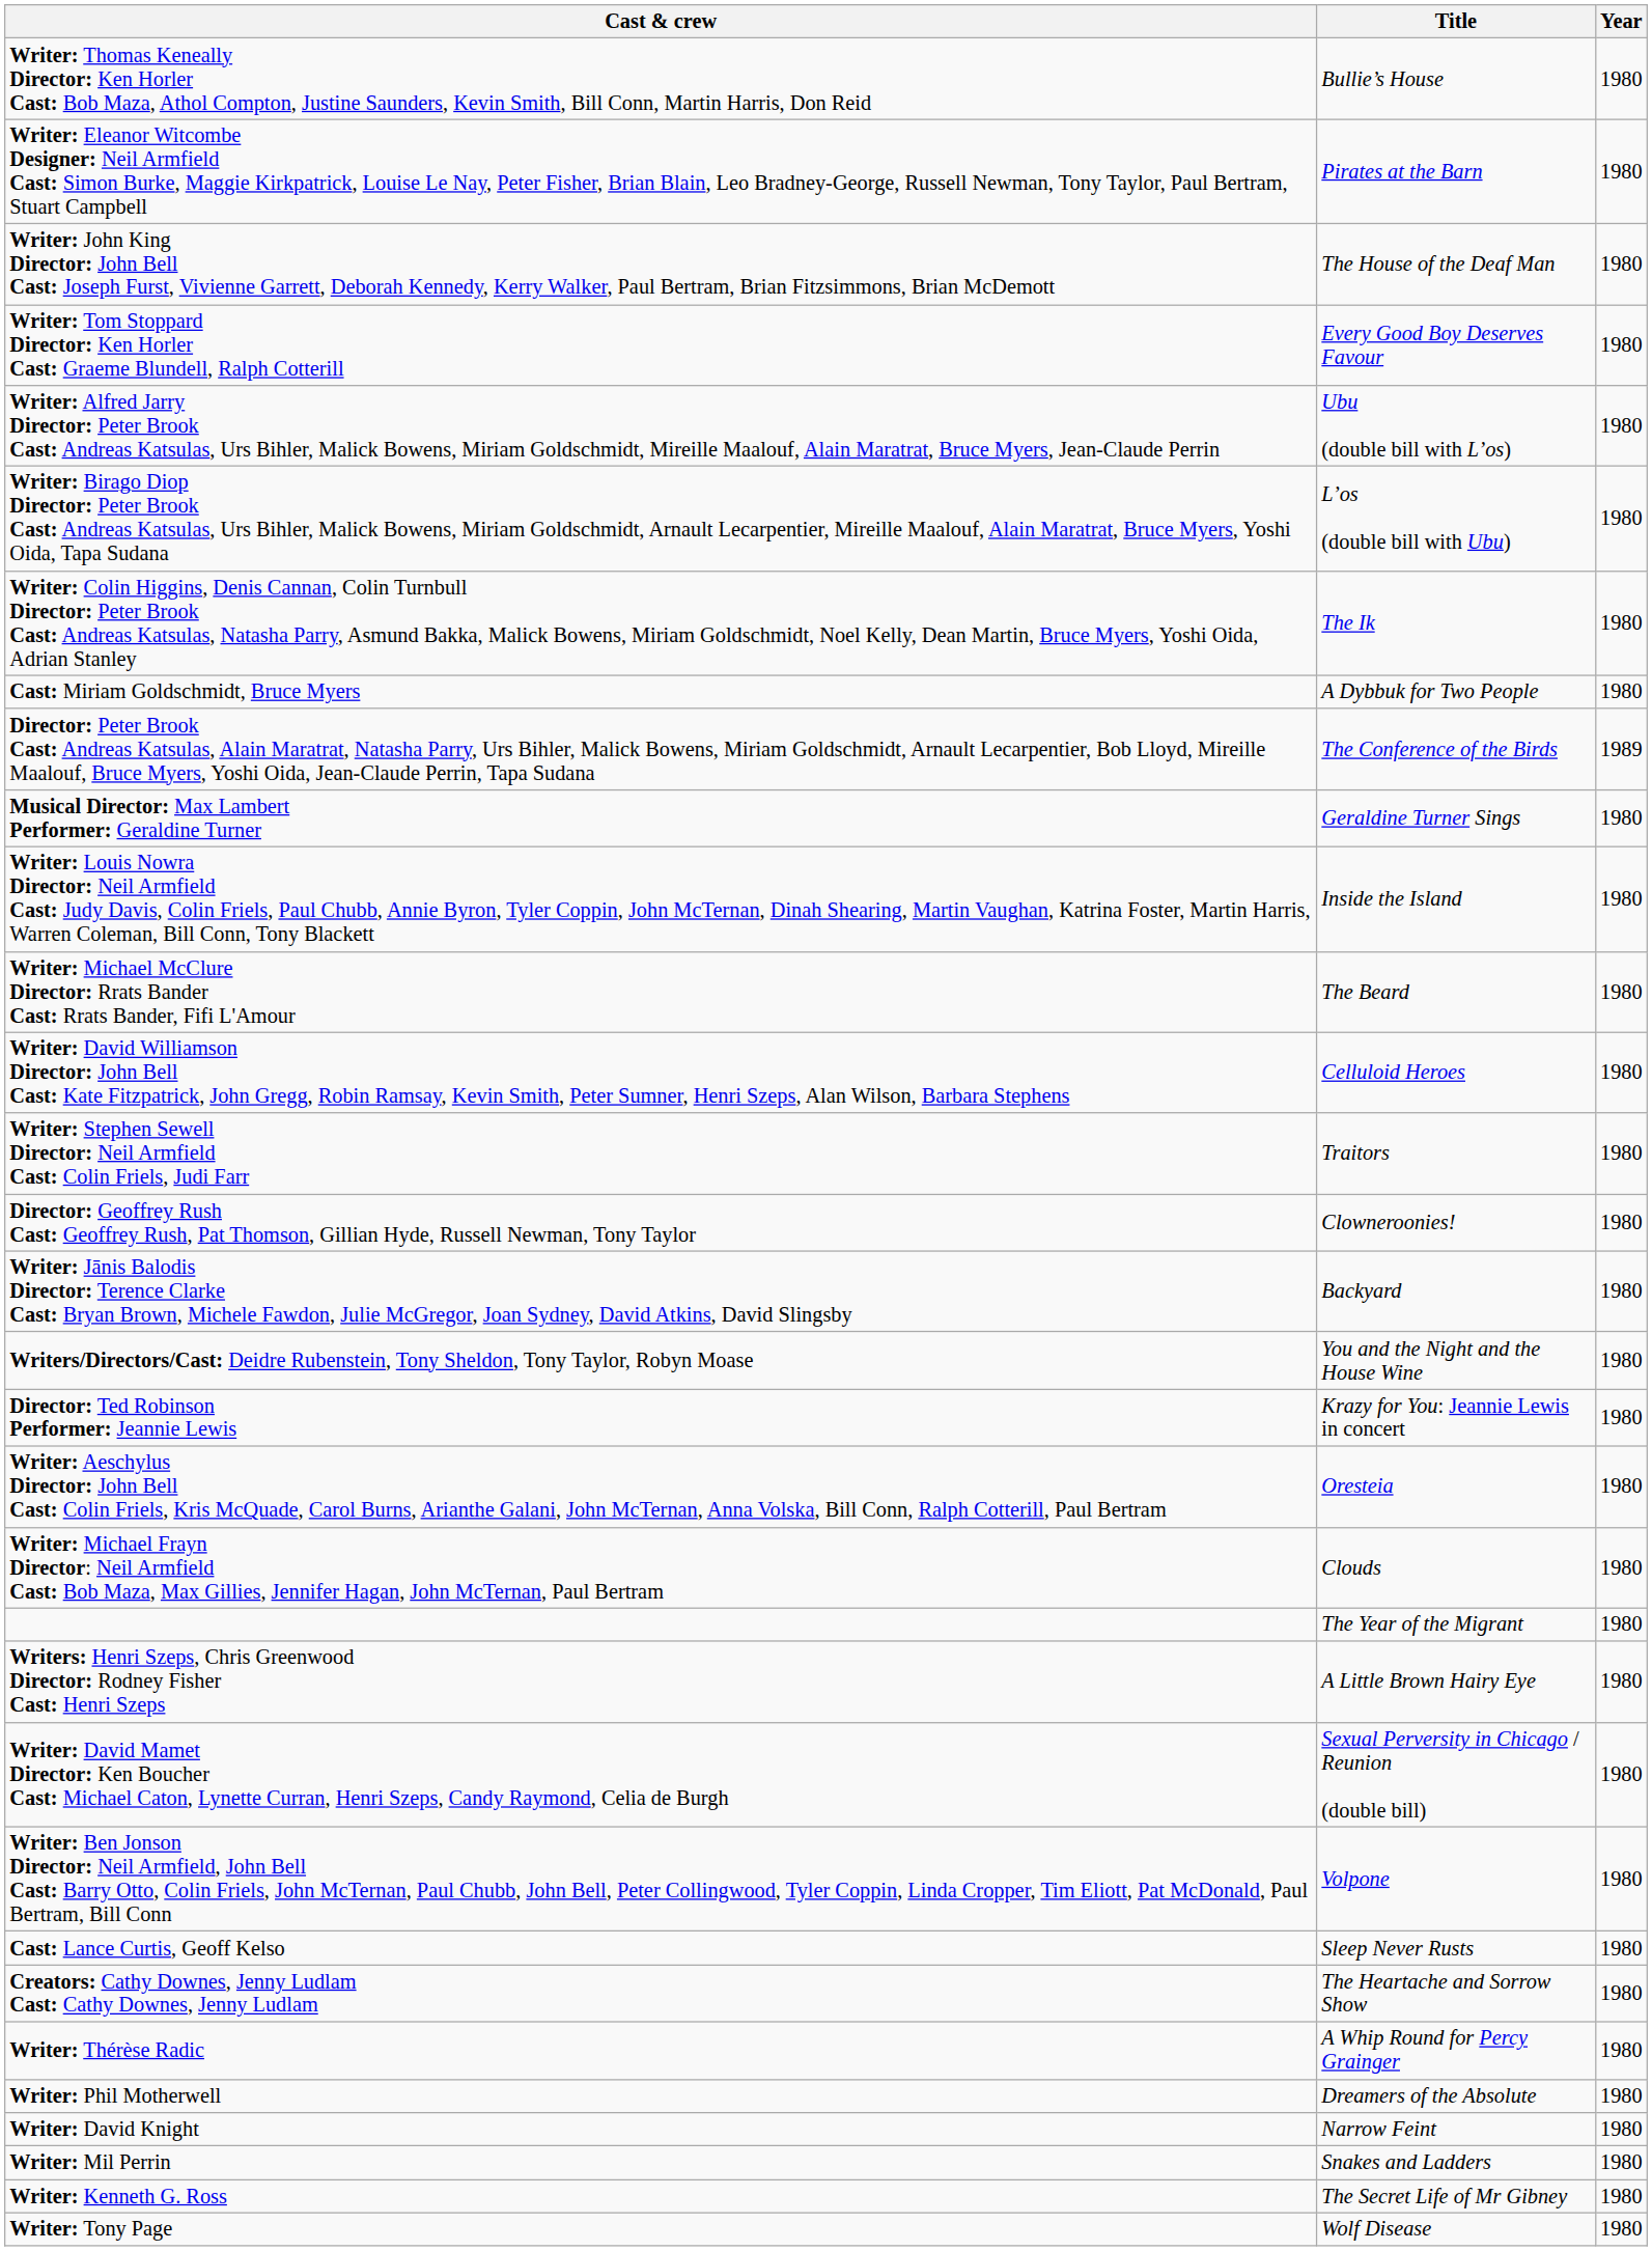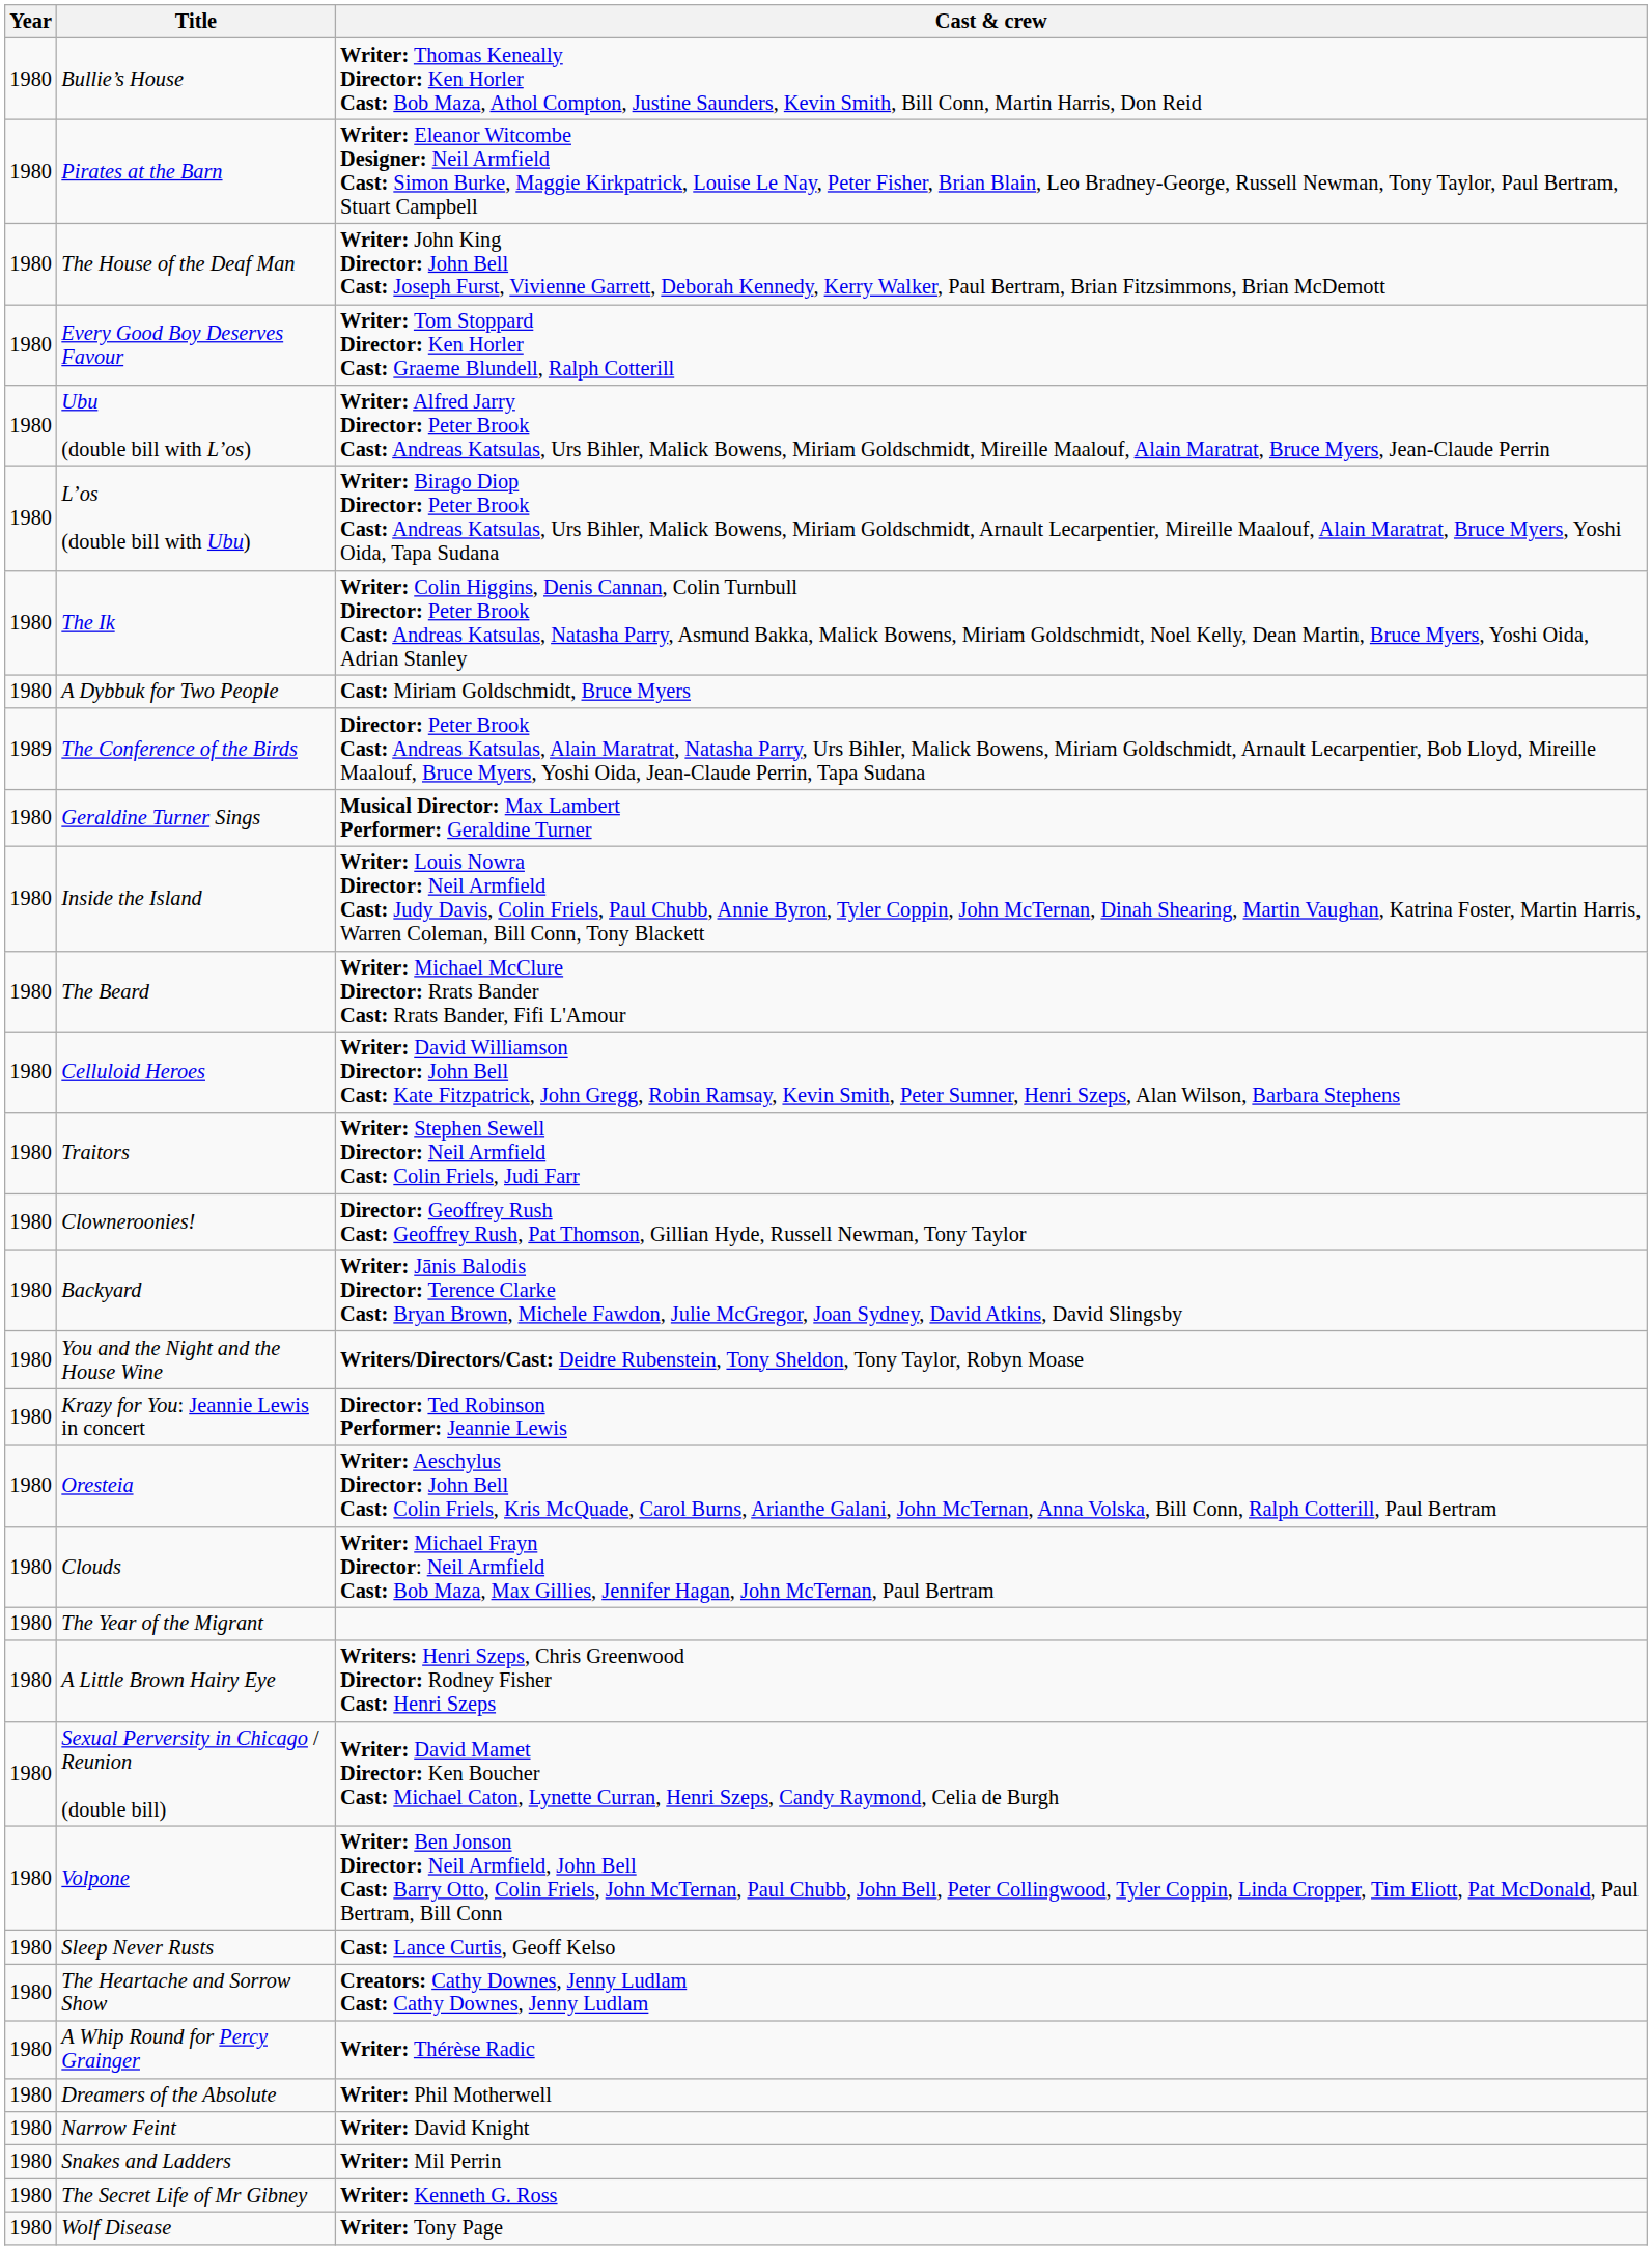columns swapped: Year <-> Cast & crew
